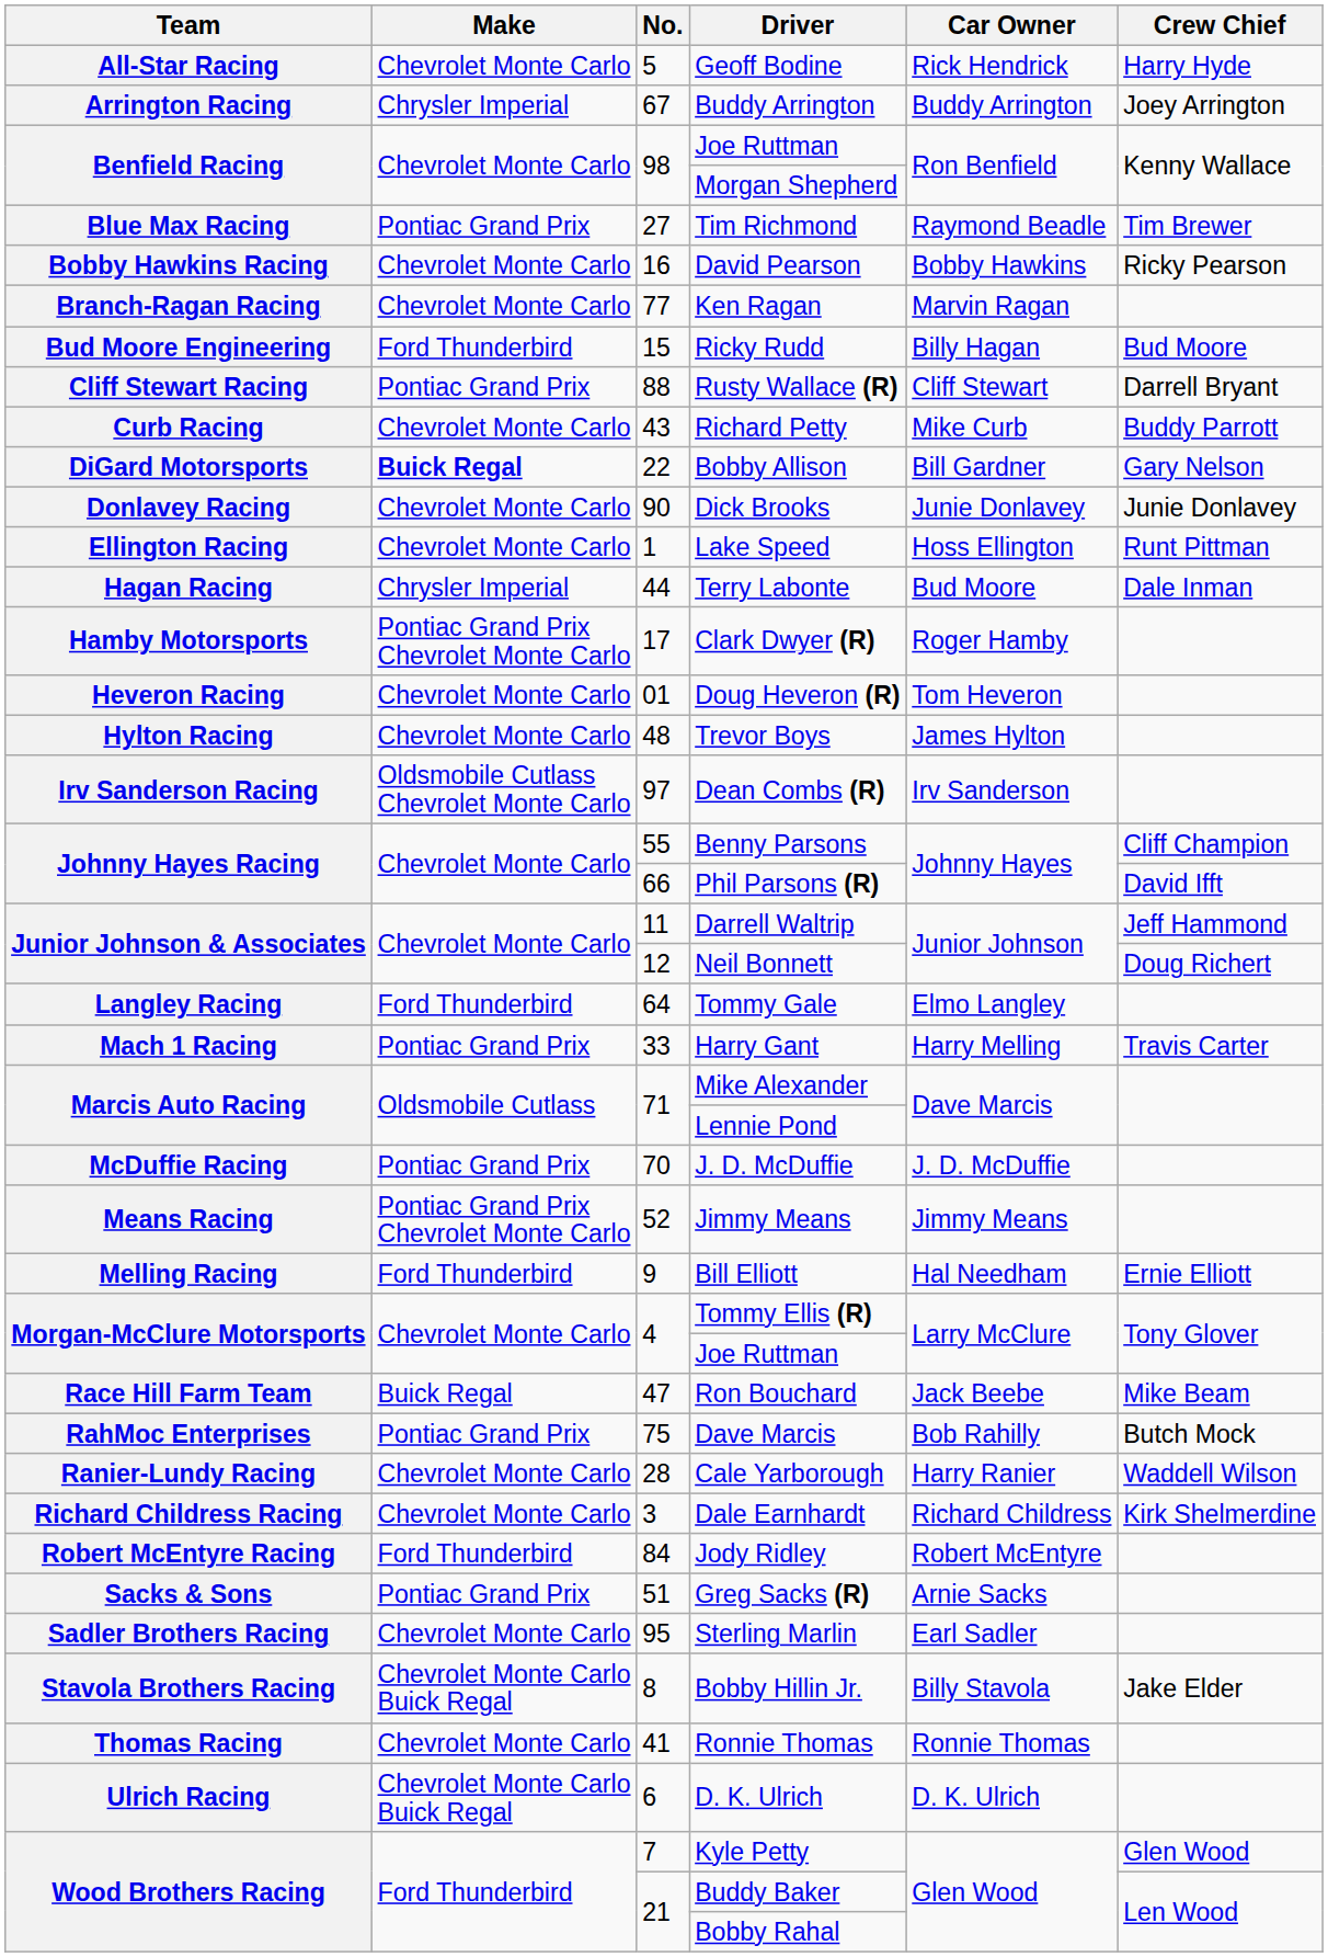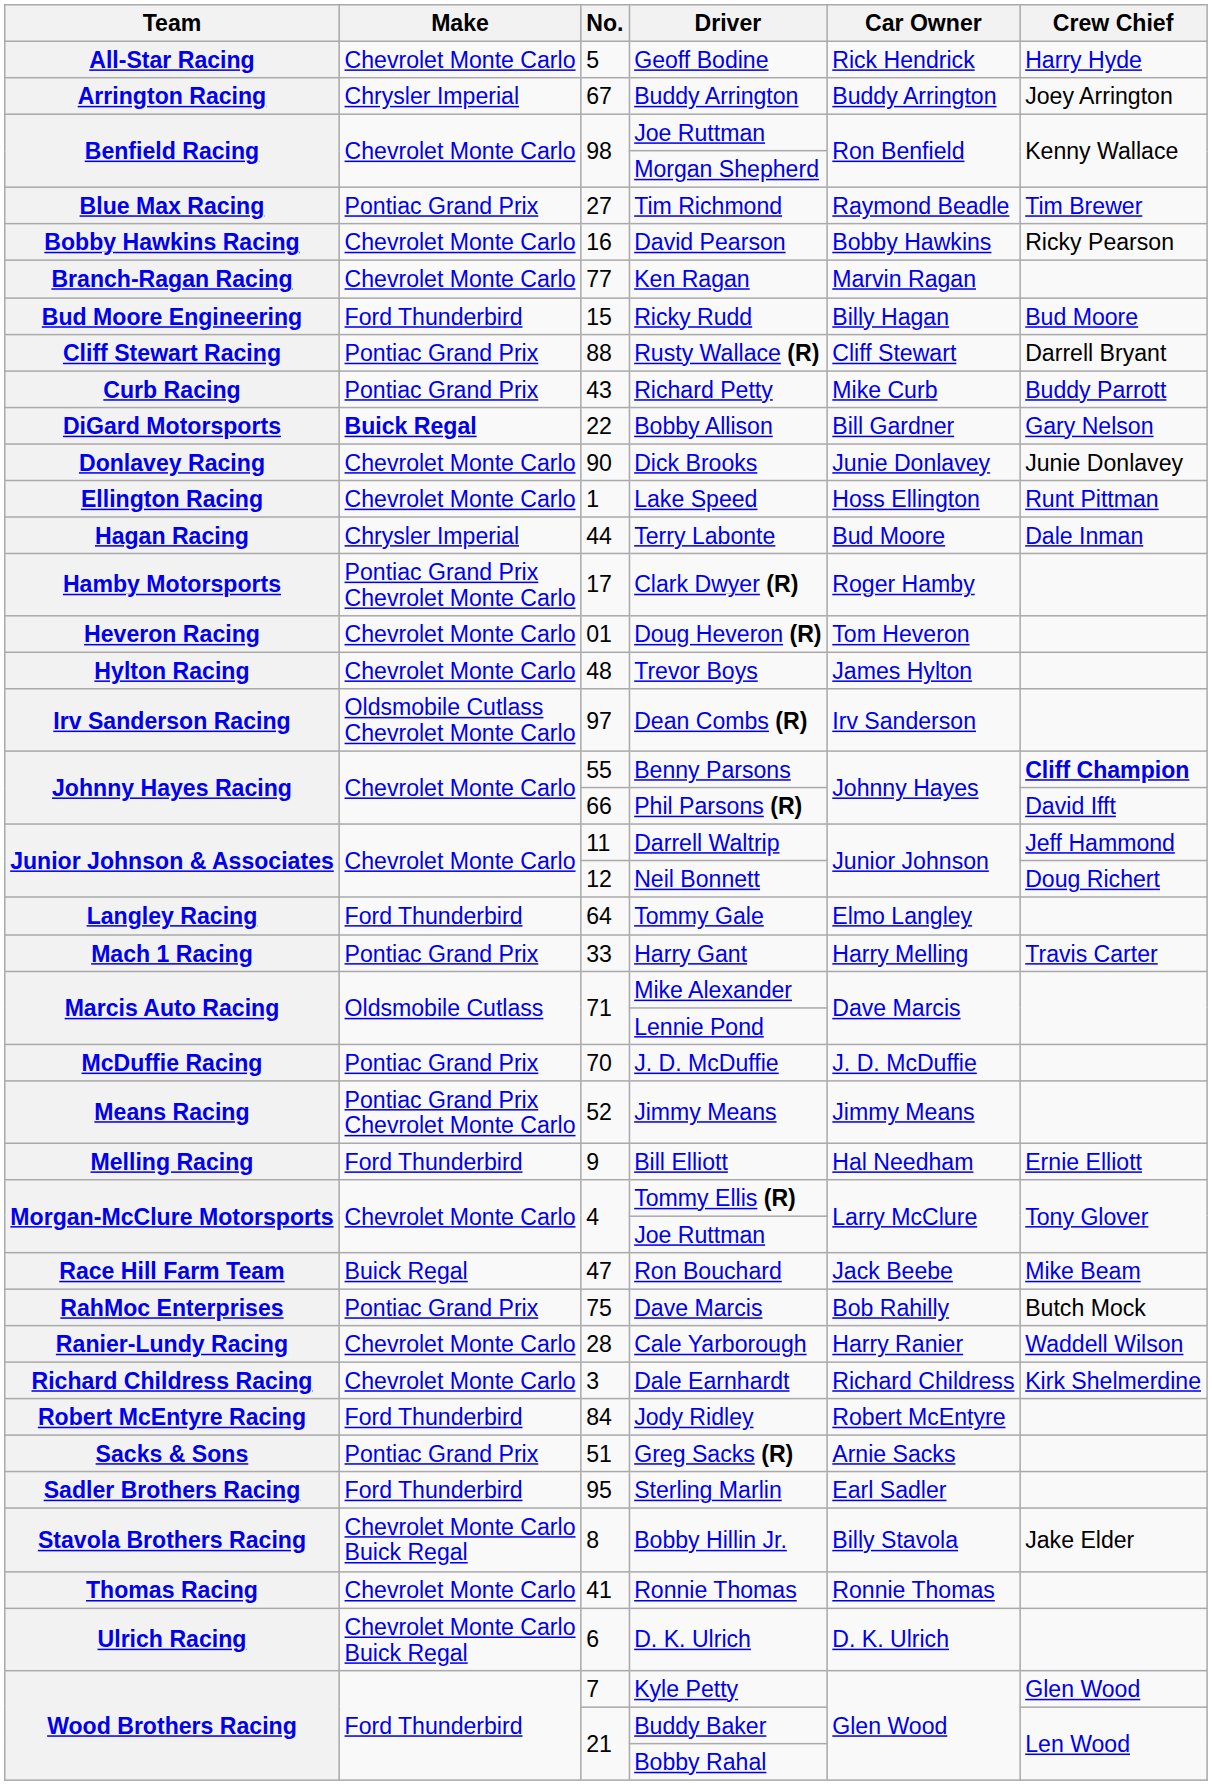Richard Petty | Make: Chevrolet Monte Carlo -> Pontiac Grand Prix
Benny Parsons | Crew Chief: normal -> bold
Sterling Marlin | Make: Chevrolet Monte Carlo -> Ford Thunderbird
